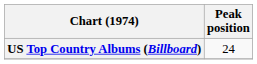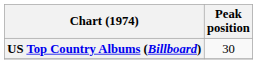US Top Country Albums (Billboard) | Peak position: 24 -> 30
